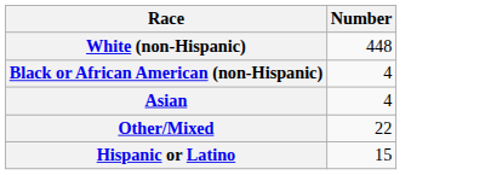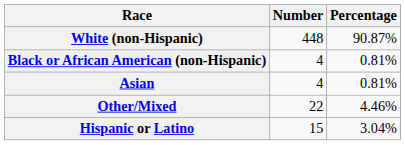+ column: Percentage | 90.87% | 0.81% | 0.81% | 4.46% | 3.04%
